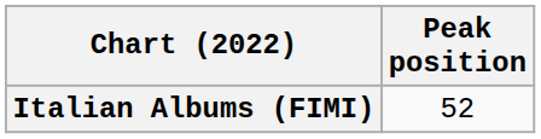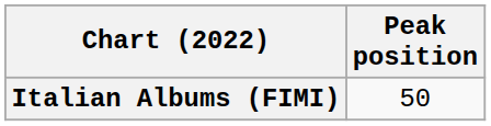Italian Albums (FIMI) | Peak position: 52 -> 50
